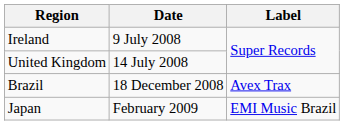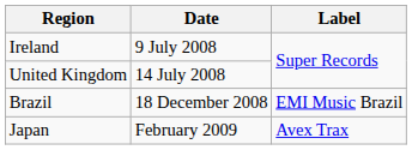Brazil | Label: Avex Trax -> EMI Music Brazil
Japan | Label: EMI Music Brazil -> Avex Trax
